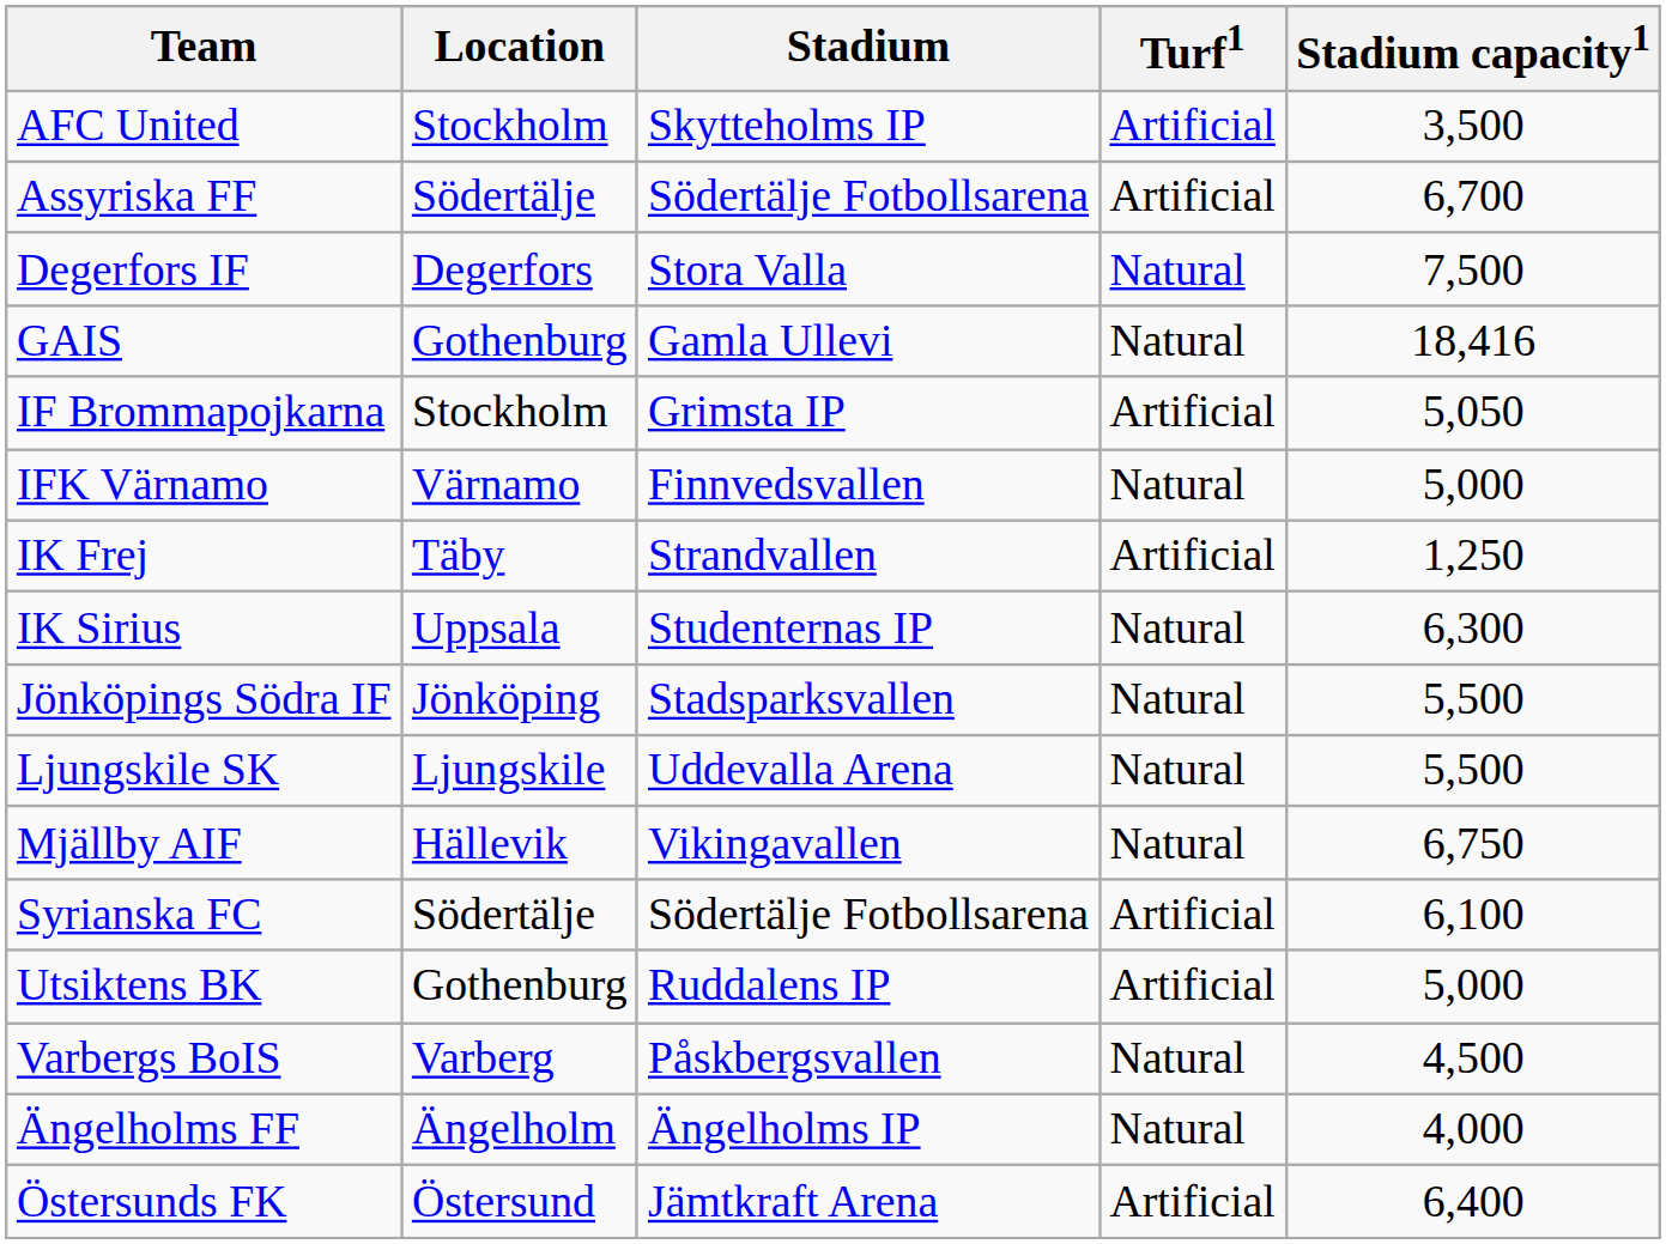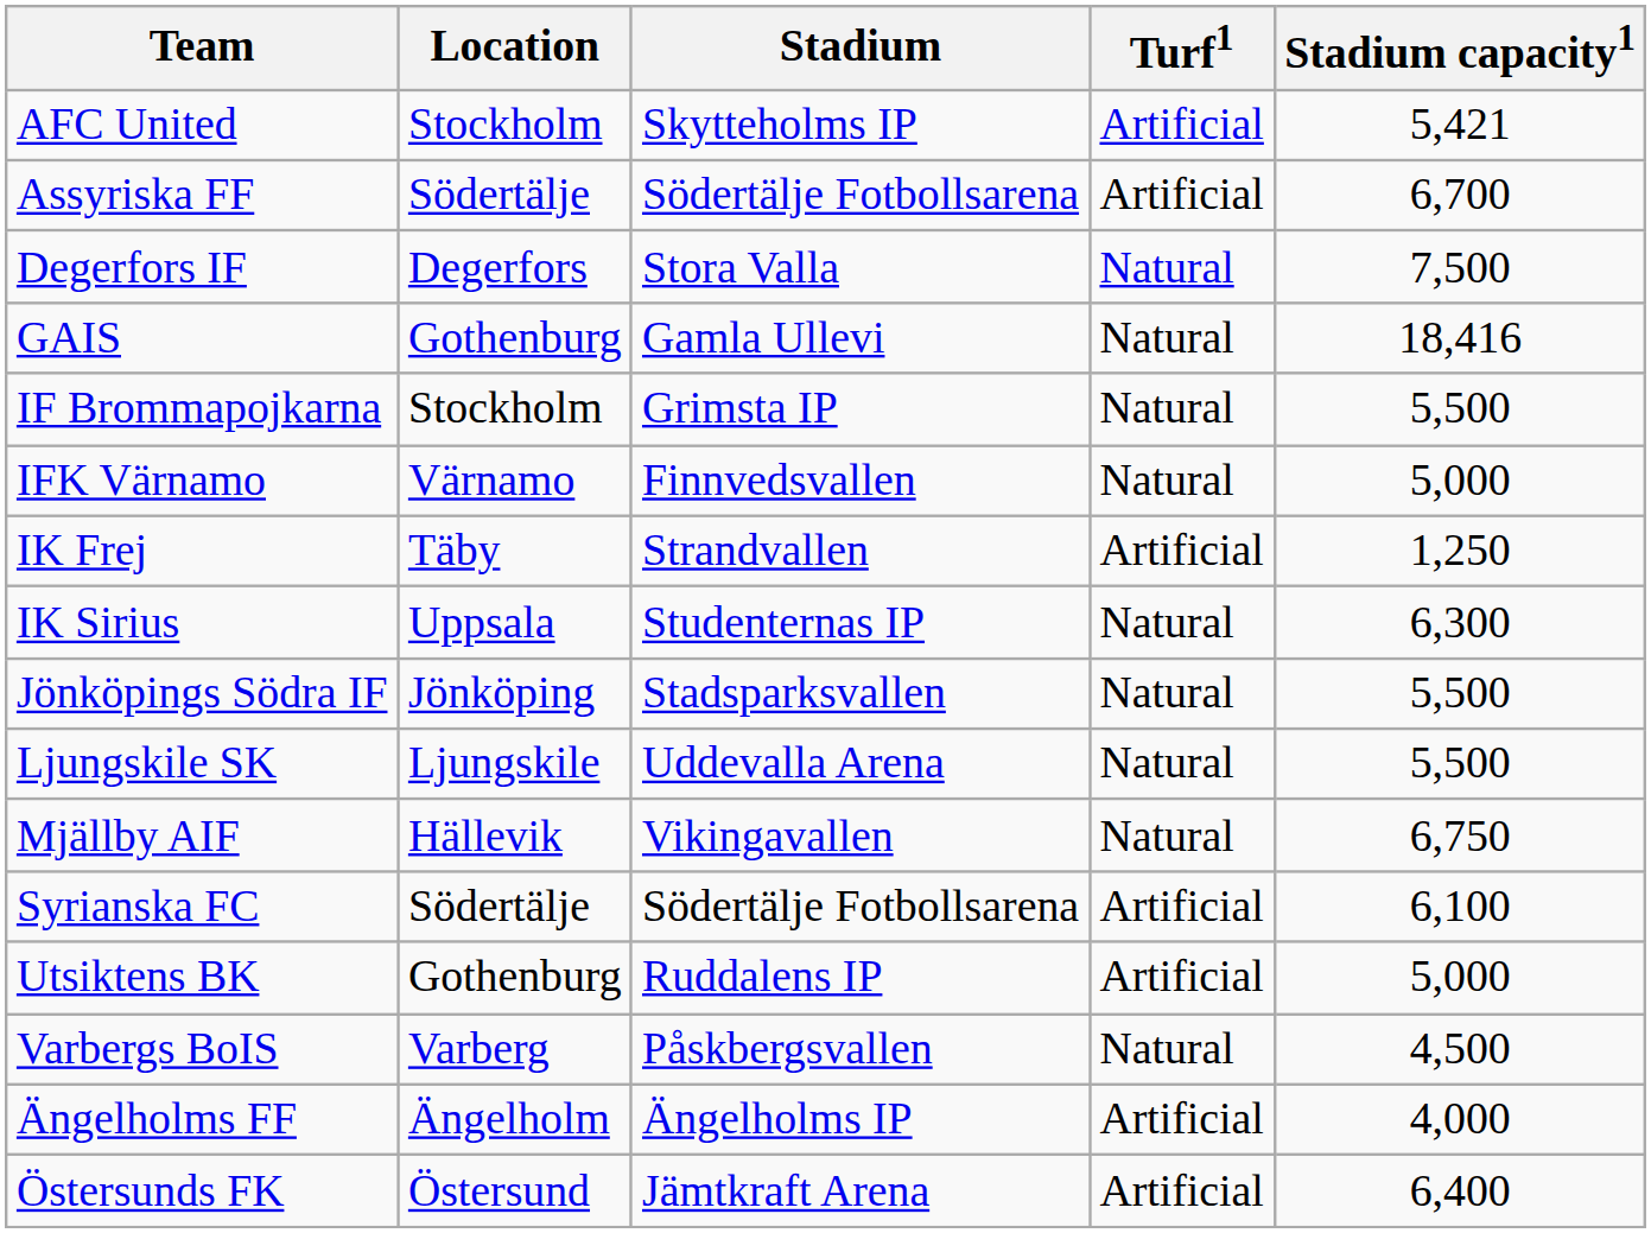AFC United | Stadium capacity1: 3,500 -> 5,421
IF Brommapojkarna | Turf1: Artificial -> Natural
IF Brommapojkarna | Stadium capacity1: 5,050 -> 5,500
Ängelholms FF | Turf1: Natural -> Artificial
